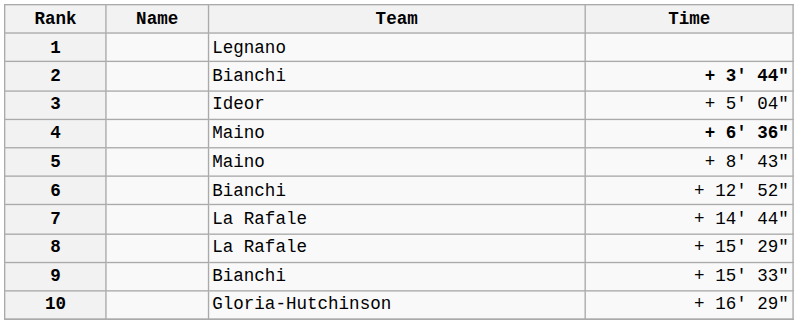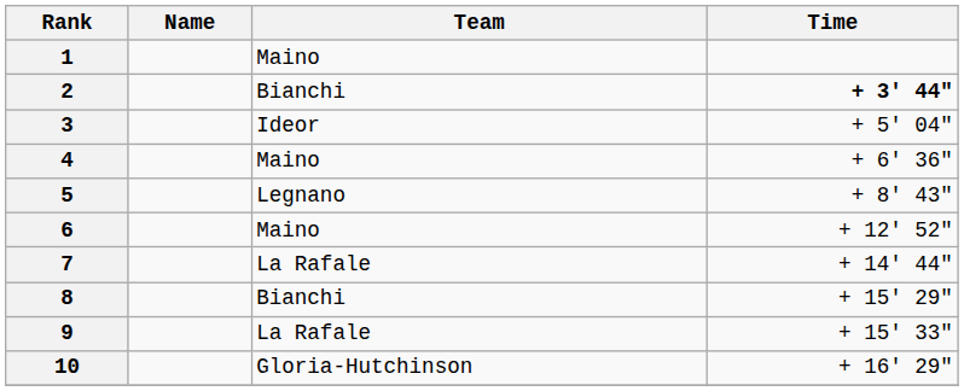1 | Team: Legnano -> Maino
4 | Time: bold -> normal
5 | Team: Maino -> Legnano
6 | Team: Bianchi -> Maino
8 | Team: La Rafale -> Bianchi
9 | Team: Bianchi -> La Rafale
